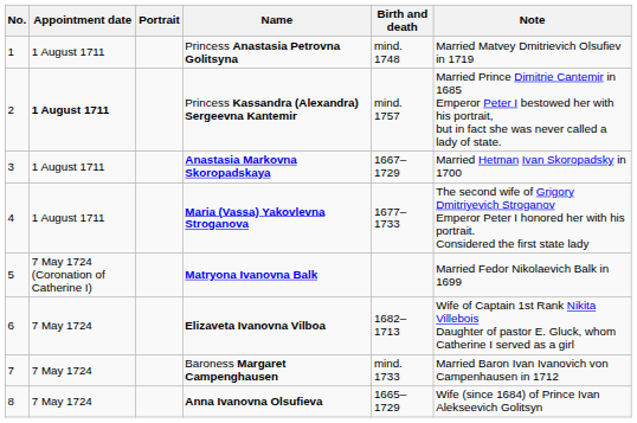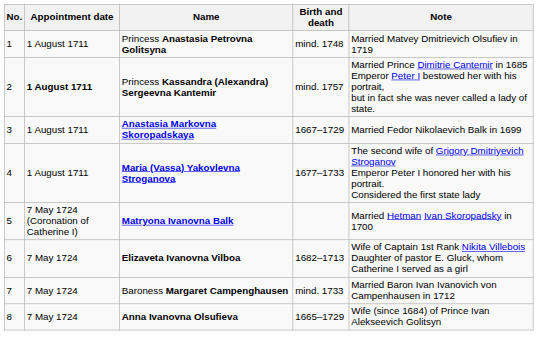- column: Portrait
Anastasia Markovna Skoropadskaya | Note: Married Hetman Ivan Skoropadsky in 1700 -> Married Fedor Nikolaevich Balk in 1699
Matryona Ivanovna Balk | Note: Married Fedor Nikolaevich Balk in 1699 -> Married Hetman Ivan Skoropadsky in 1700
